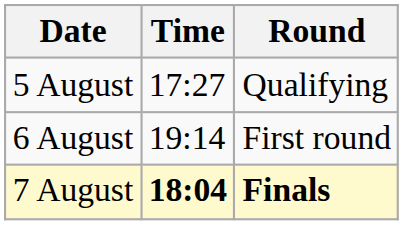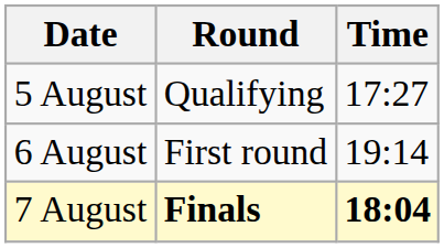columns swapped: Time <-> Round
